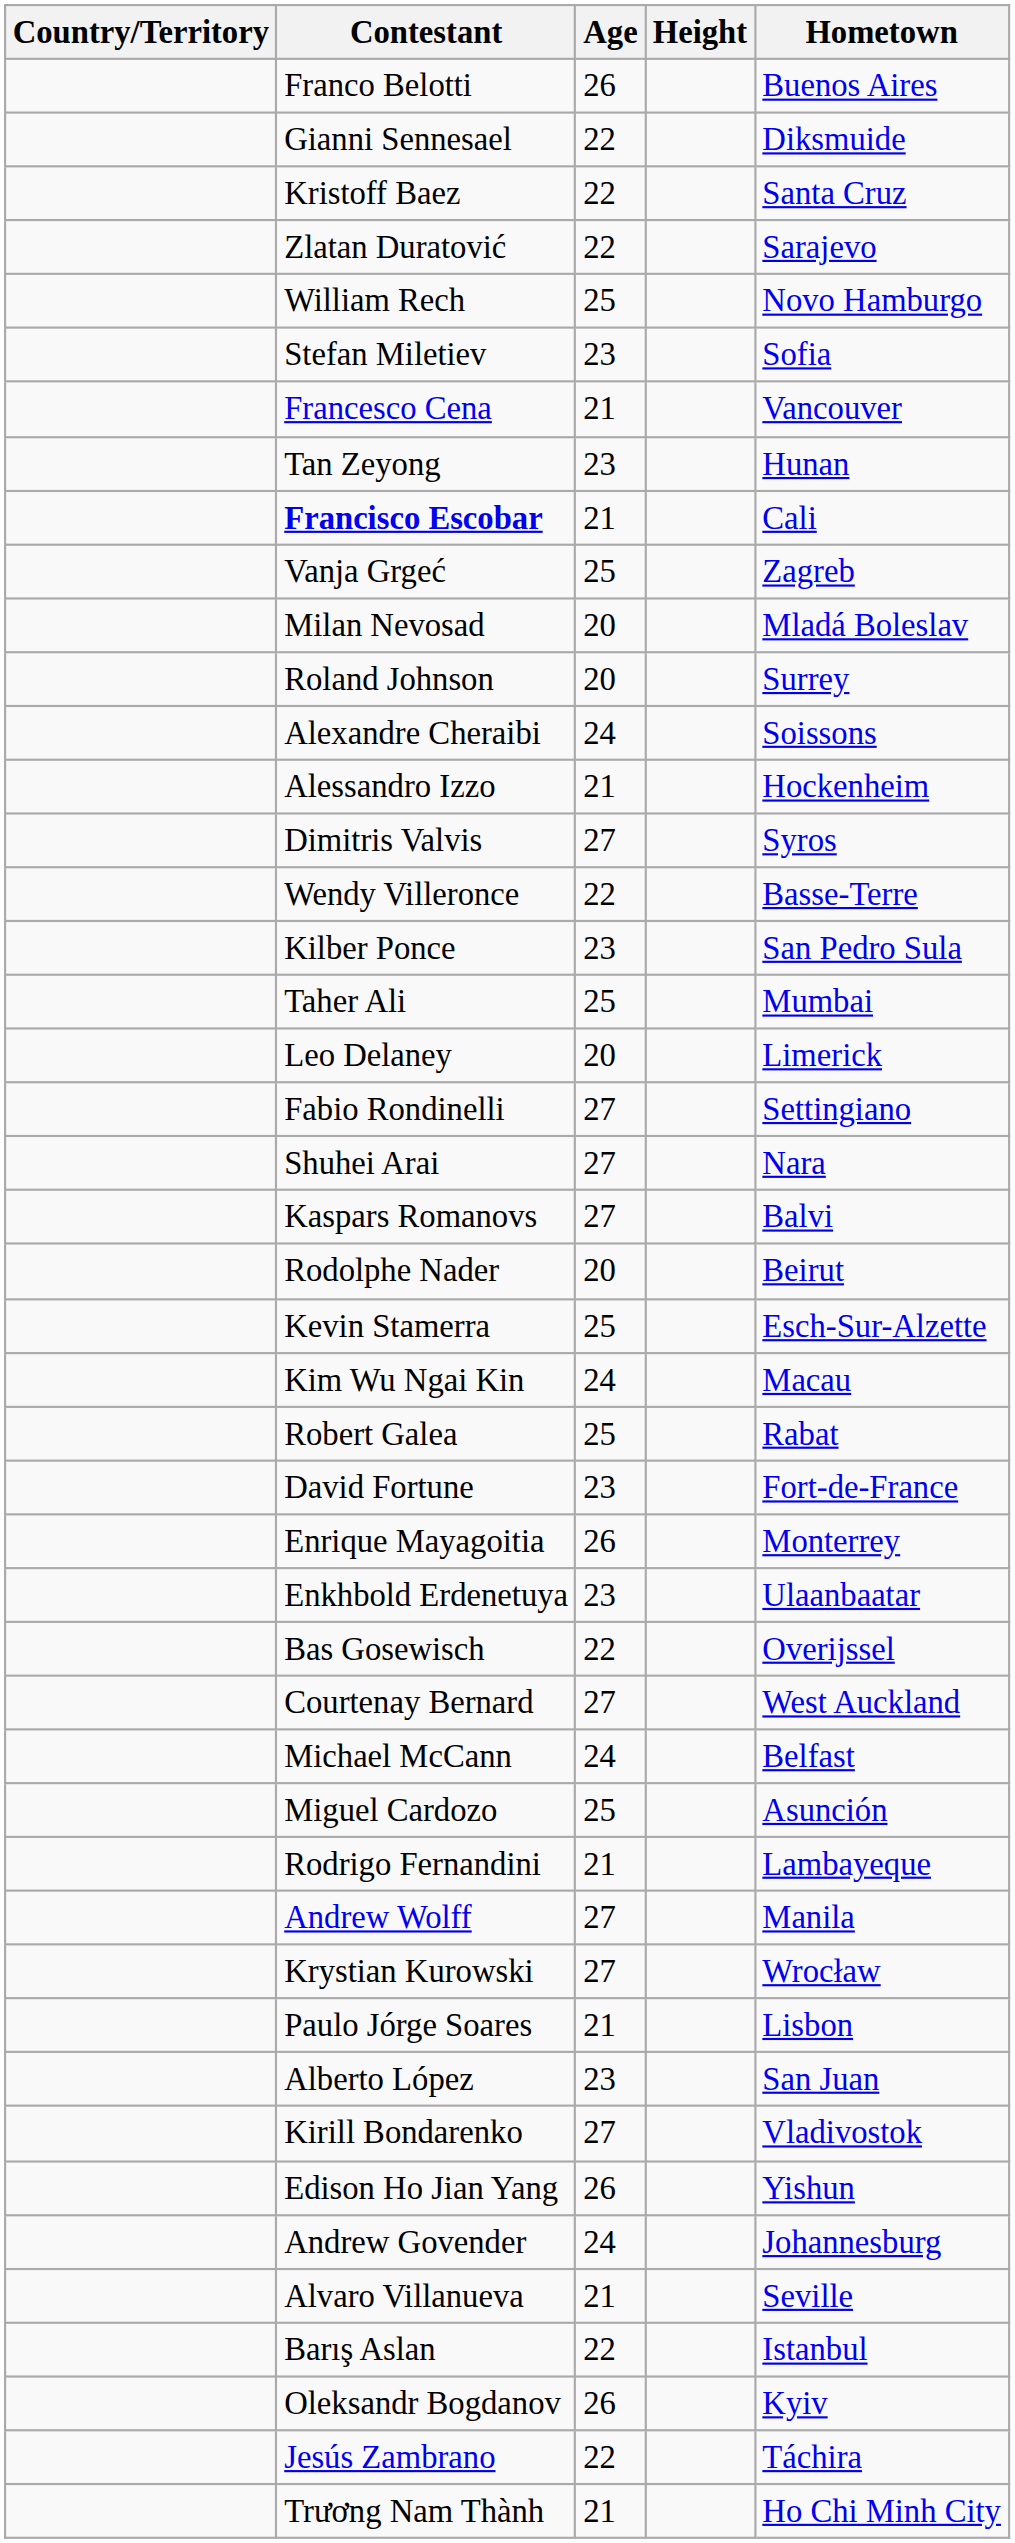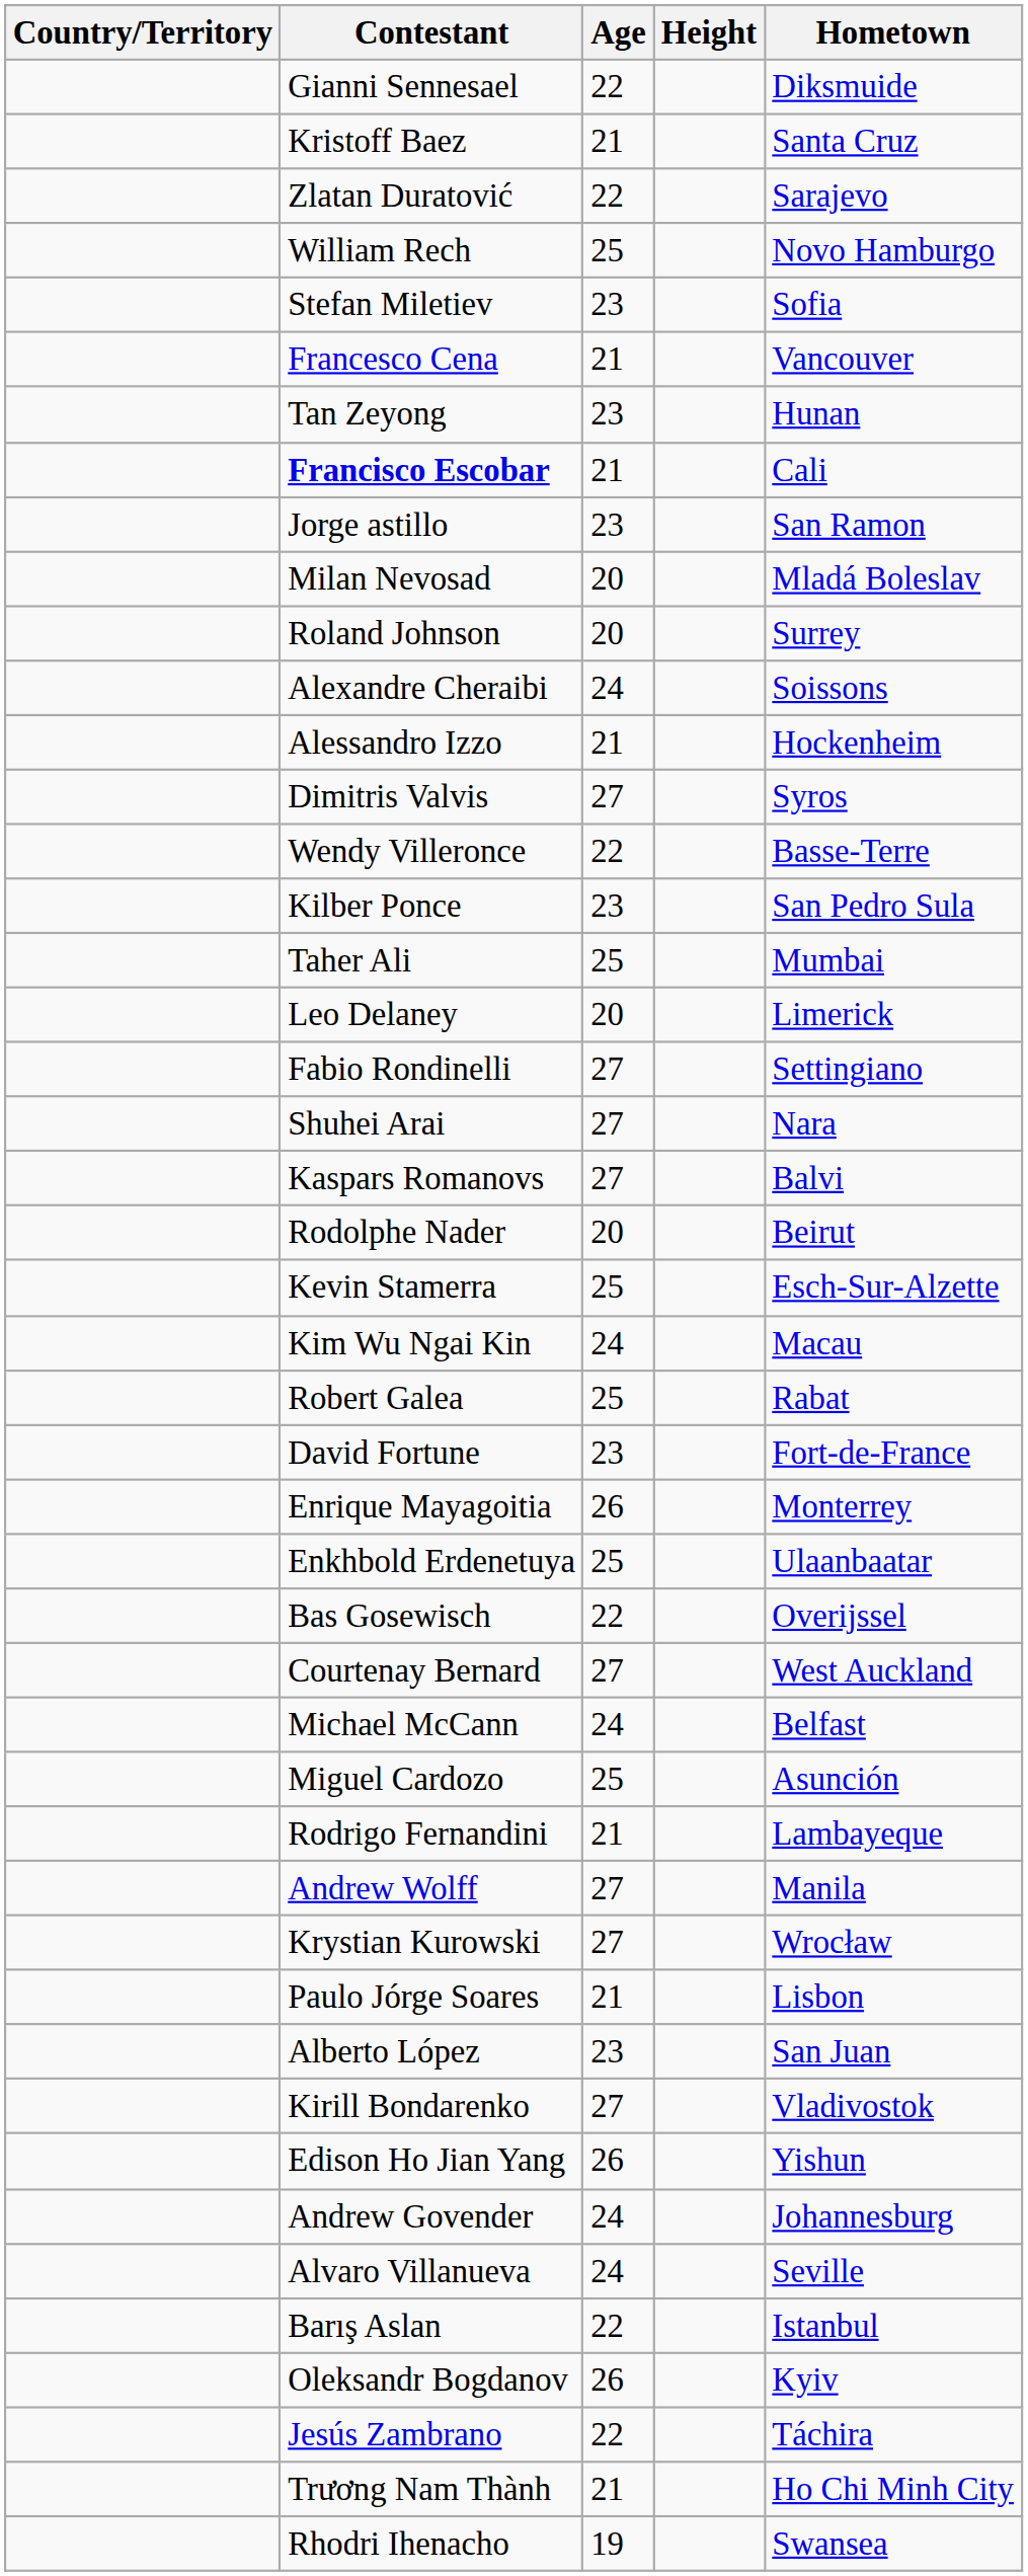- row: Franco Belotti | 26 | Buenos Aires
Kristoff Baez | Age: 22 -> 21
+ row: Jorge astillo | 23 | San Ramon
- row: Vanja Grgeć | 25 | Zagreb
Enkhbold Erdenetuya | Age: 23 -> 25
Alvaro Villanueva | Age: 21 -> 24
+ row: Rhodri Ihenacho | 19 | Swansea
